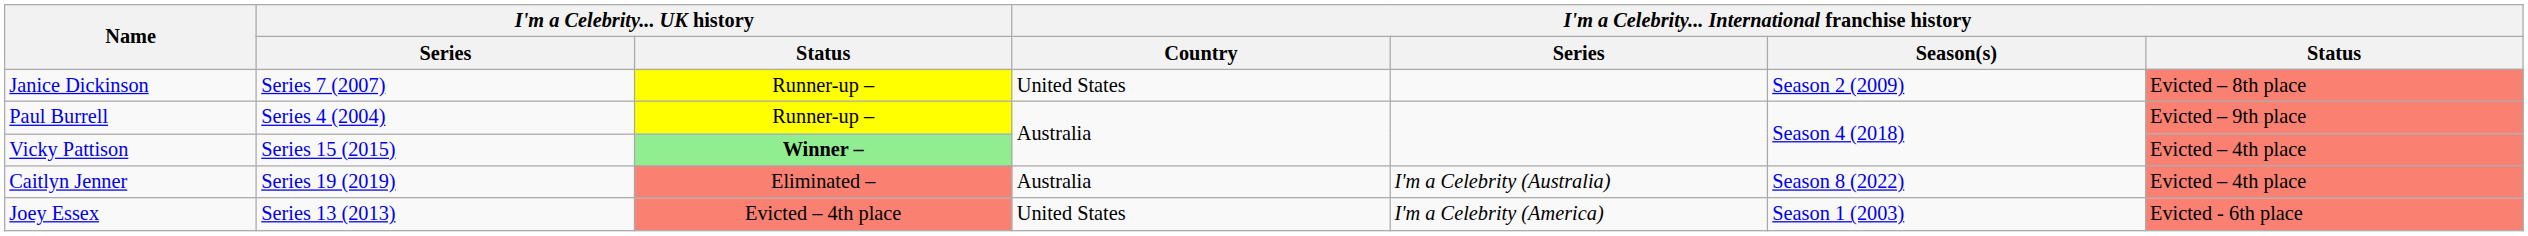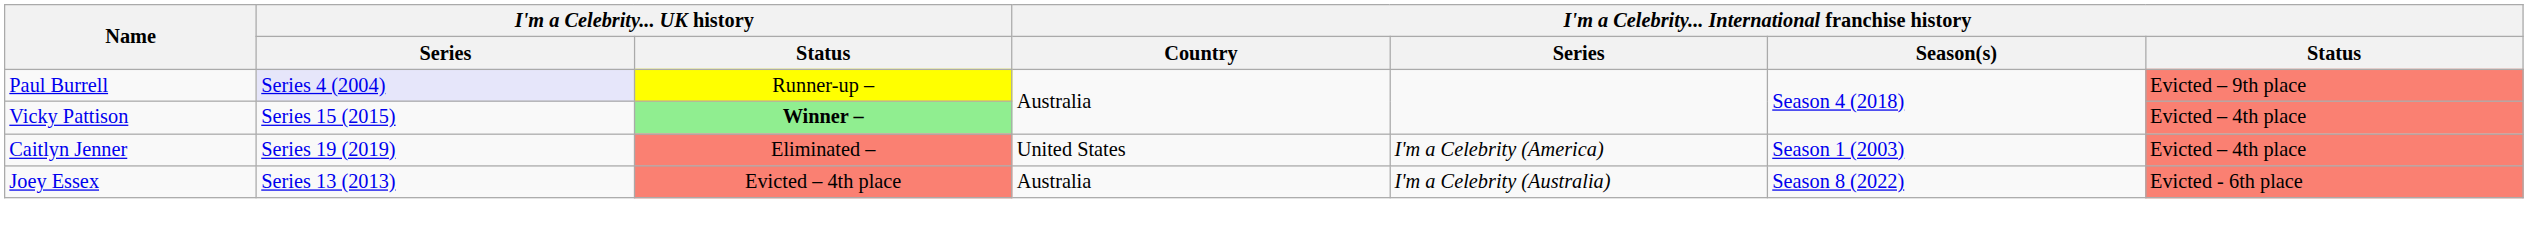- row: Janice Dickinson | Series 7 (2007) | Runner-up – | United States | Season 2 (2009) | Evicted – 8th place
Paul Burrell | I'm a Celebrity... UK history / Series: no background -> lavender background
Caitlyn Jenner | I'm a Celebrity... International franchise history / Country: Australia -> United States
Caitlyn Jenner | I'm a Celebrity... International franchise history / Series: I'm a Celebrity (Australia) -> I'm a Celebrity (America)
Caitlyn Jenner | column 6: Season 8 (2022) -> Season 1 (2003)
Joey Essex | I'm a Celebrity... International franchise history / Country: United States -> Australia
Joey Essex | I'm a Celebrity... International franchise history / Series: I'm a Celebrity (America) -> I'm a Celebrity (Australia)
Joey Essex | column 6: Season 1 (2003) -> Season 8 (2022)
